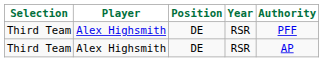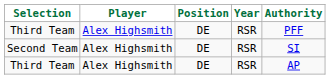+ row: Second Team | Alex Highsmith | DE | RSR | SI
